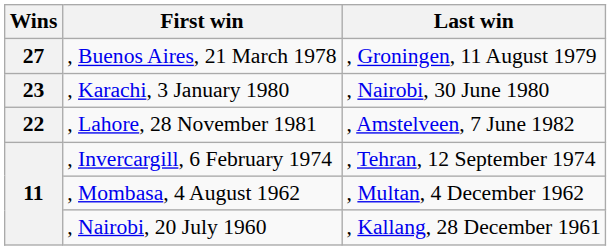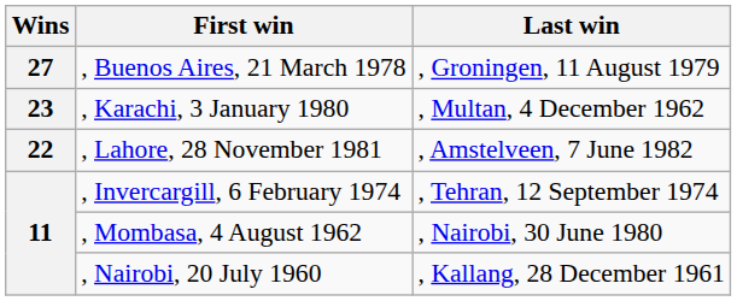, Karachi, 3 January 1980 | Last win: , Nairobi, 30 June 1980 -> , Multan, 4 December 1962
, Mombasa, 4 August 1962 | Last win: , Multan, 4 December 1962 -> , Nairobi, 30 June 1980
